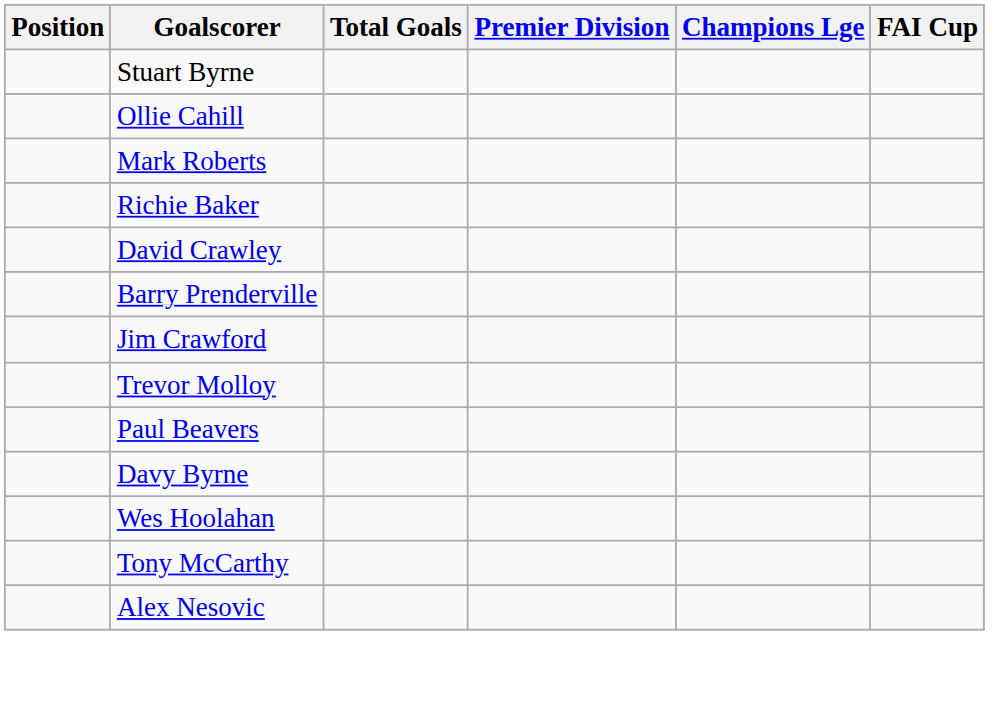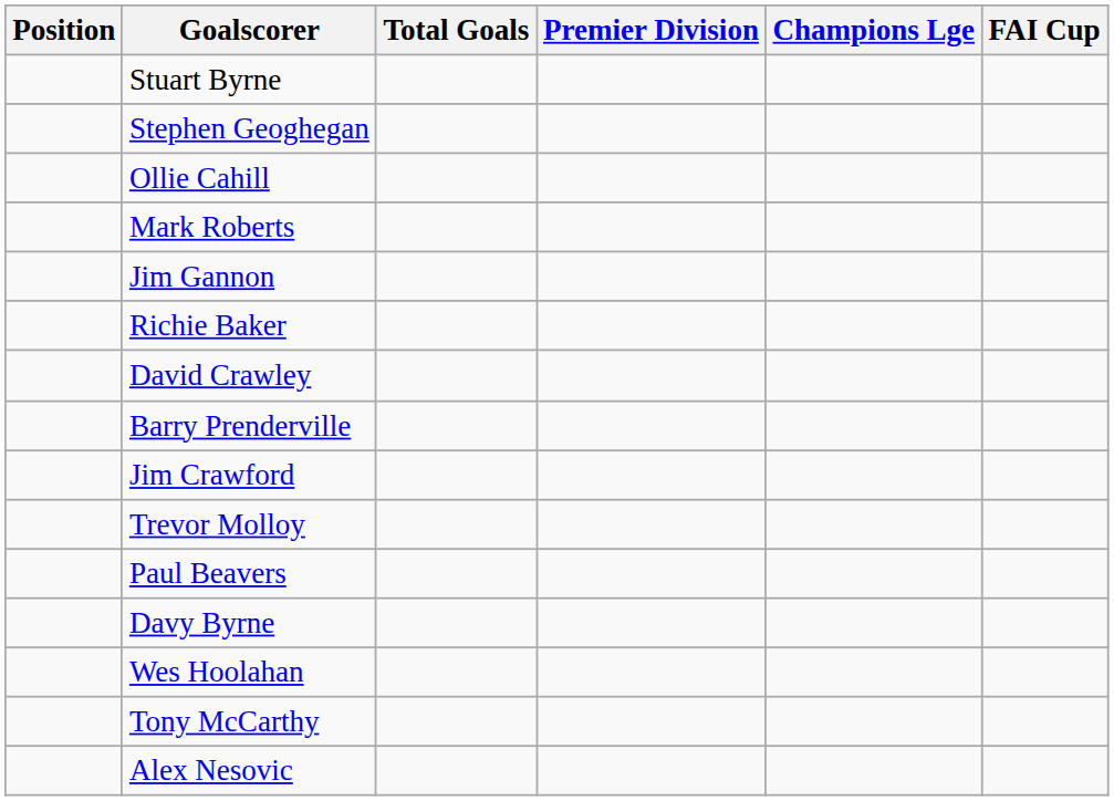+ row: Stephen Geoghegan
+ row: Jim Gannon
